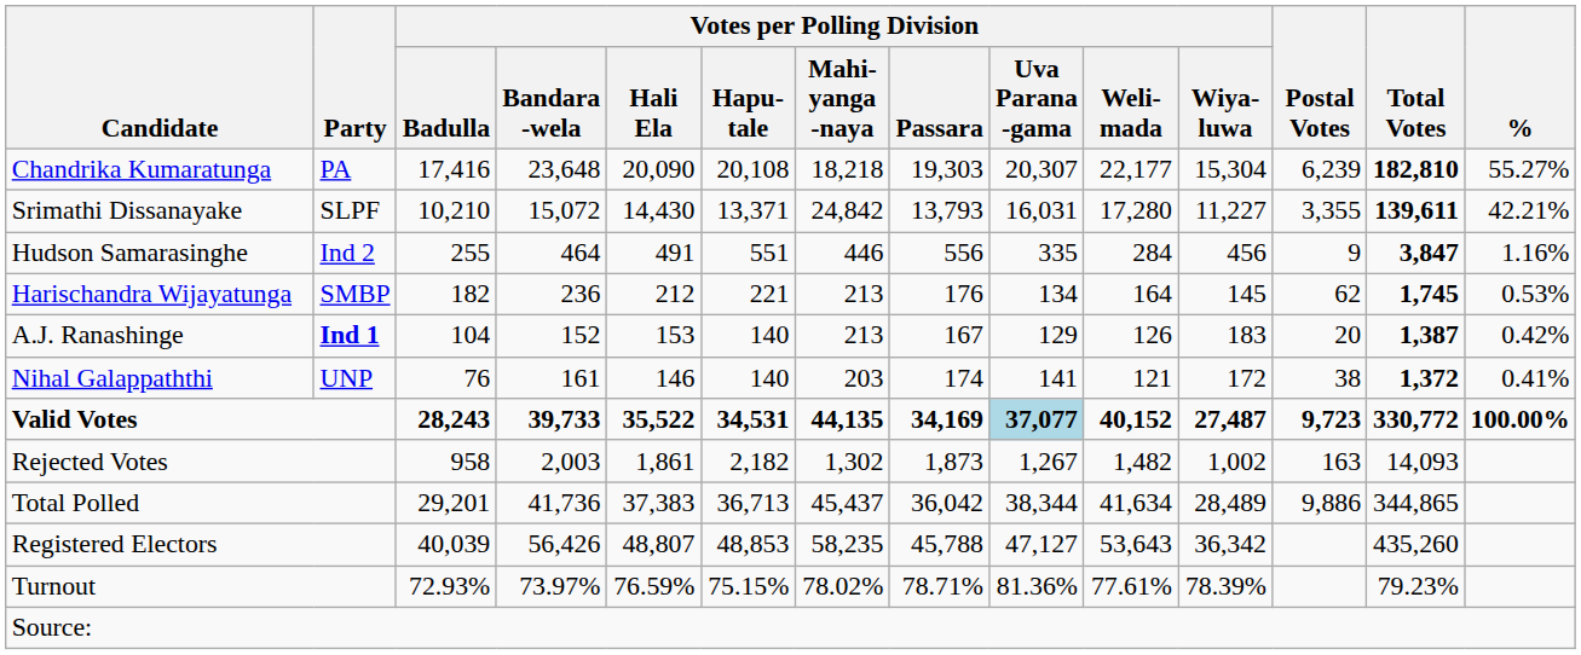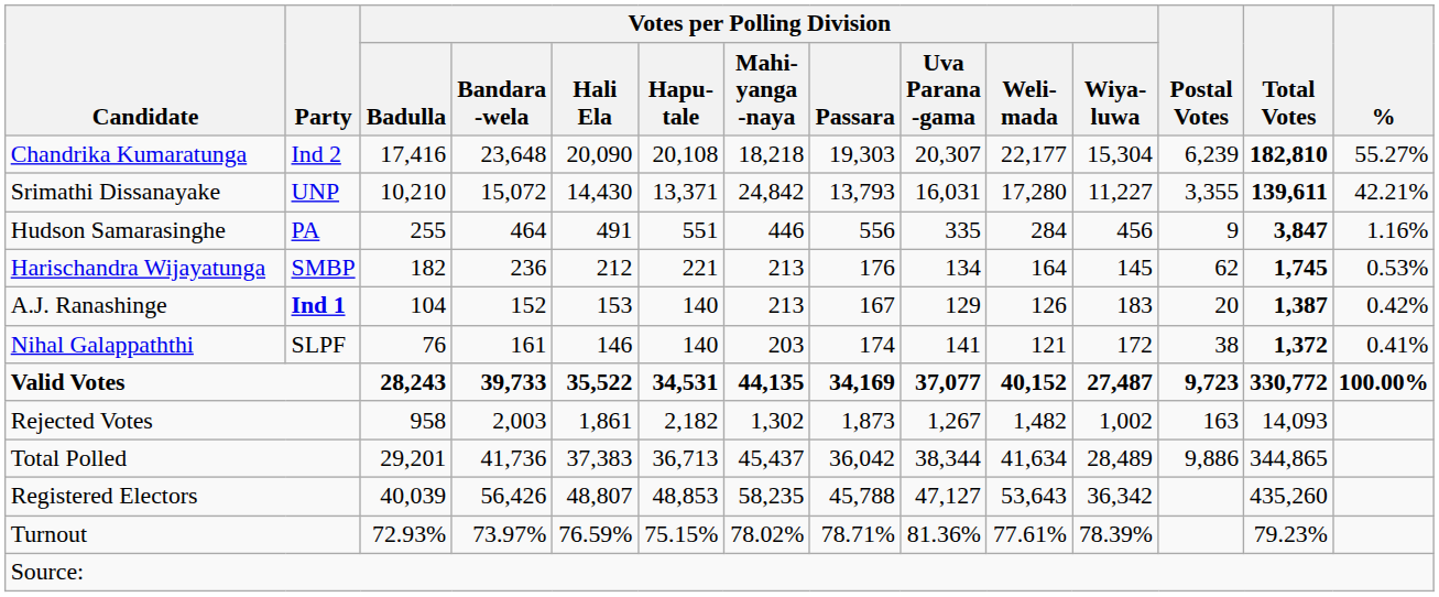Chandrika Kumaratunga | Party: PA -> Ind 2
Srimathi Dissanayake | Party: SLPF -> UNP
Hudson Samarasinghe | Party: Ind 2 -> PA
Nihal Galappaththi | Party: UNP -> SLPF
Valid Votes | Votes per Polling Division / Uva Parana -gama: lightblue background -> no background
